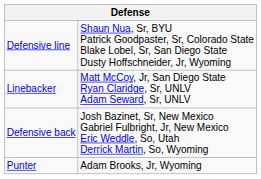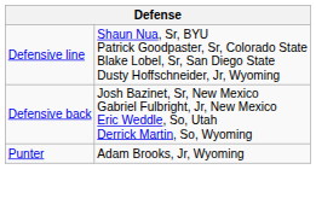- row: Linebacker | Matt McCoy, Jr, San Diego State Ryan Claridge, Sr, UNLV Adam Seward, Sr, UNLV
